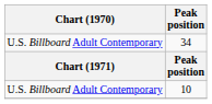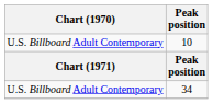rows swapped: 10 <-> 34
